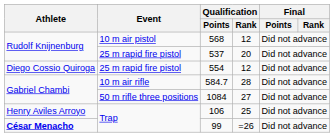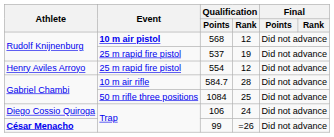568 | Event: normal -> bold
537 | Qualification / Rank: 20 -> 19
554 | Athlete: Diego Cossio Quiroga -> Henry Aviles Arroyo
1084 | Qualification / Rank: 27 -> 25
106 | Athlete: Henry Aviles Arroyo -> Diego Cossio Quiroga
106 | Qualification / Rank: 25 -> 24
